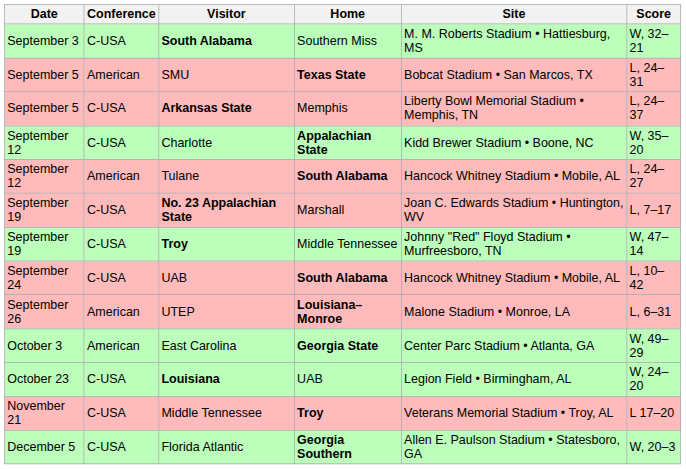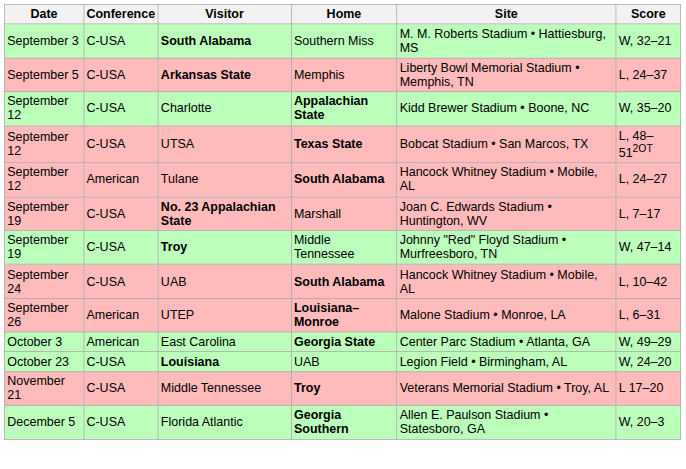- row: September 5 | American | SMU | Texas State | Bobcat Stadium • San Marcos, TX | L, 24–31
+ row: September 12 | C-USA | UTSA | Texas State | Bobcat Stadium • San Marcos, TX | L, 48–512OT
